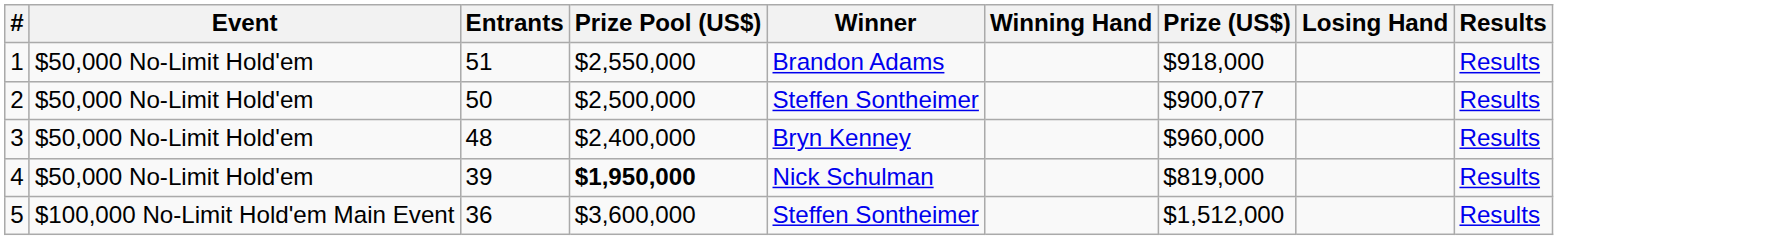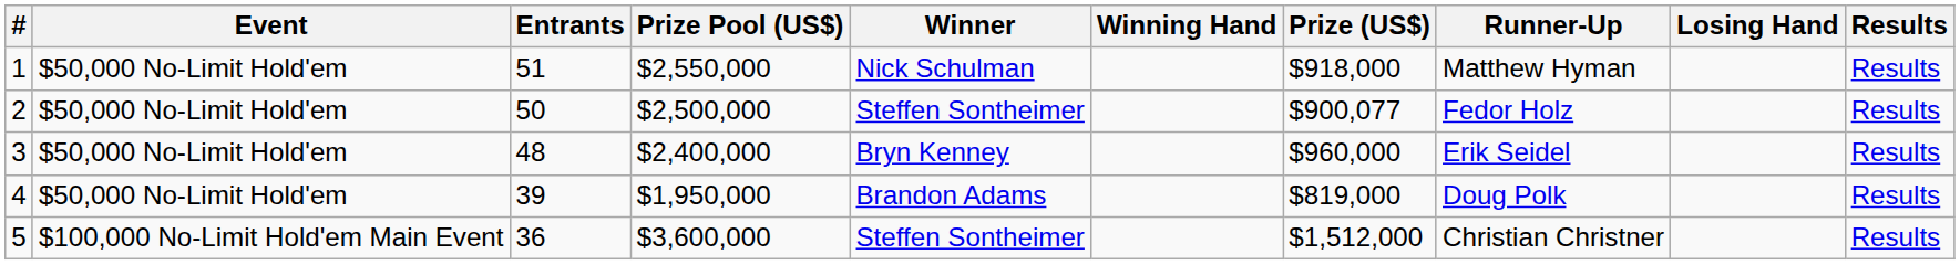+ column: Runner-Up | Matthew Hyman | Fedor Holz | Erik Seidel | Doug Polk | Christian Christner
1 | Winner: Brandon Adams -> Nick Schulman
4 | Prize Pool (US$): bold -> normal
4 | Winner: Nick Schulman -> Brandon Adams
